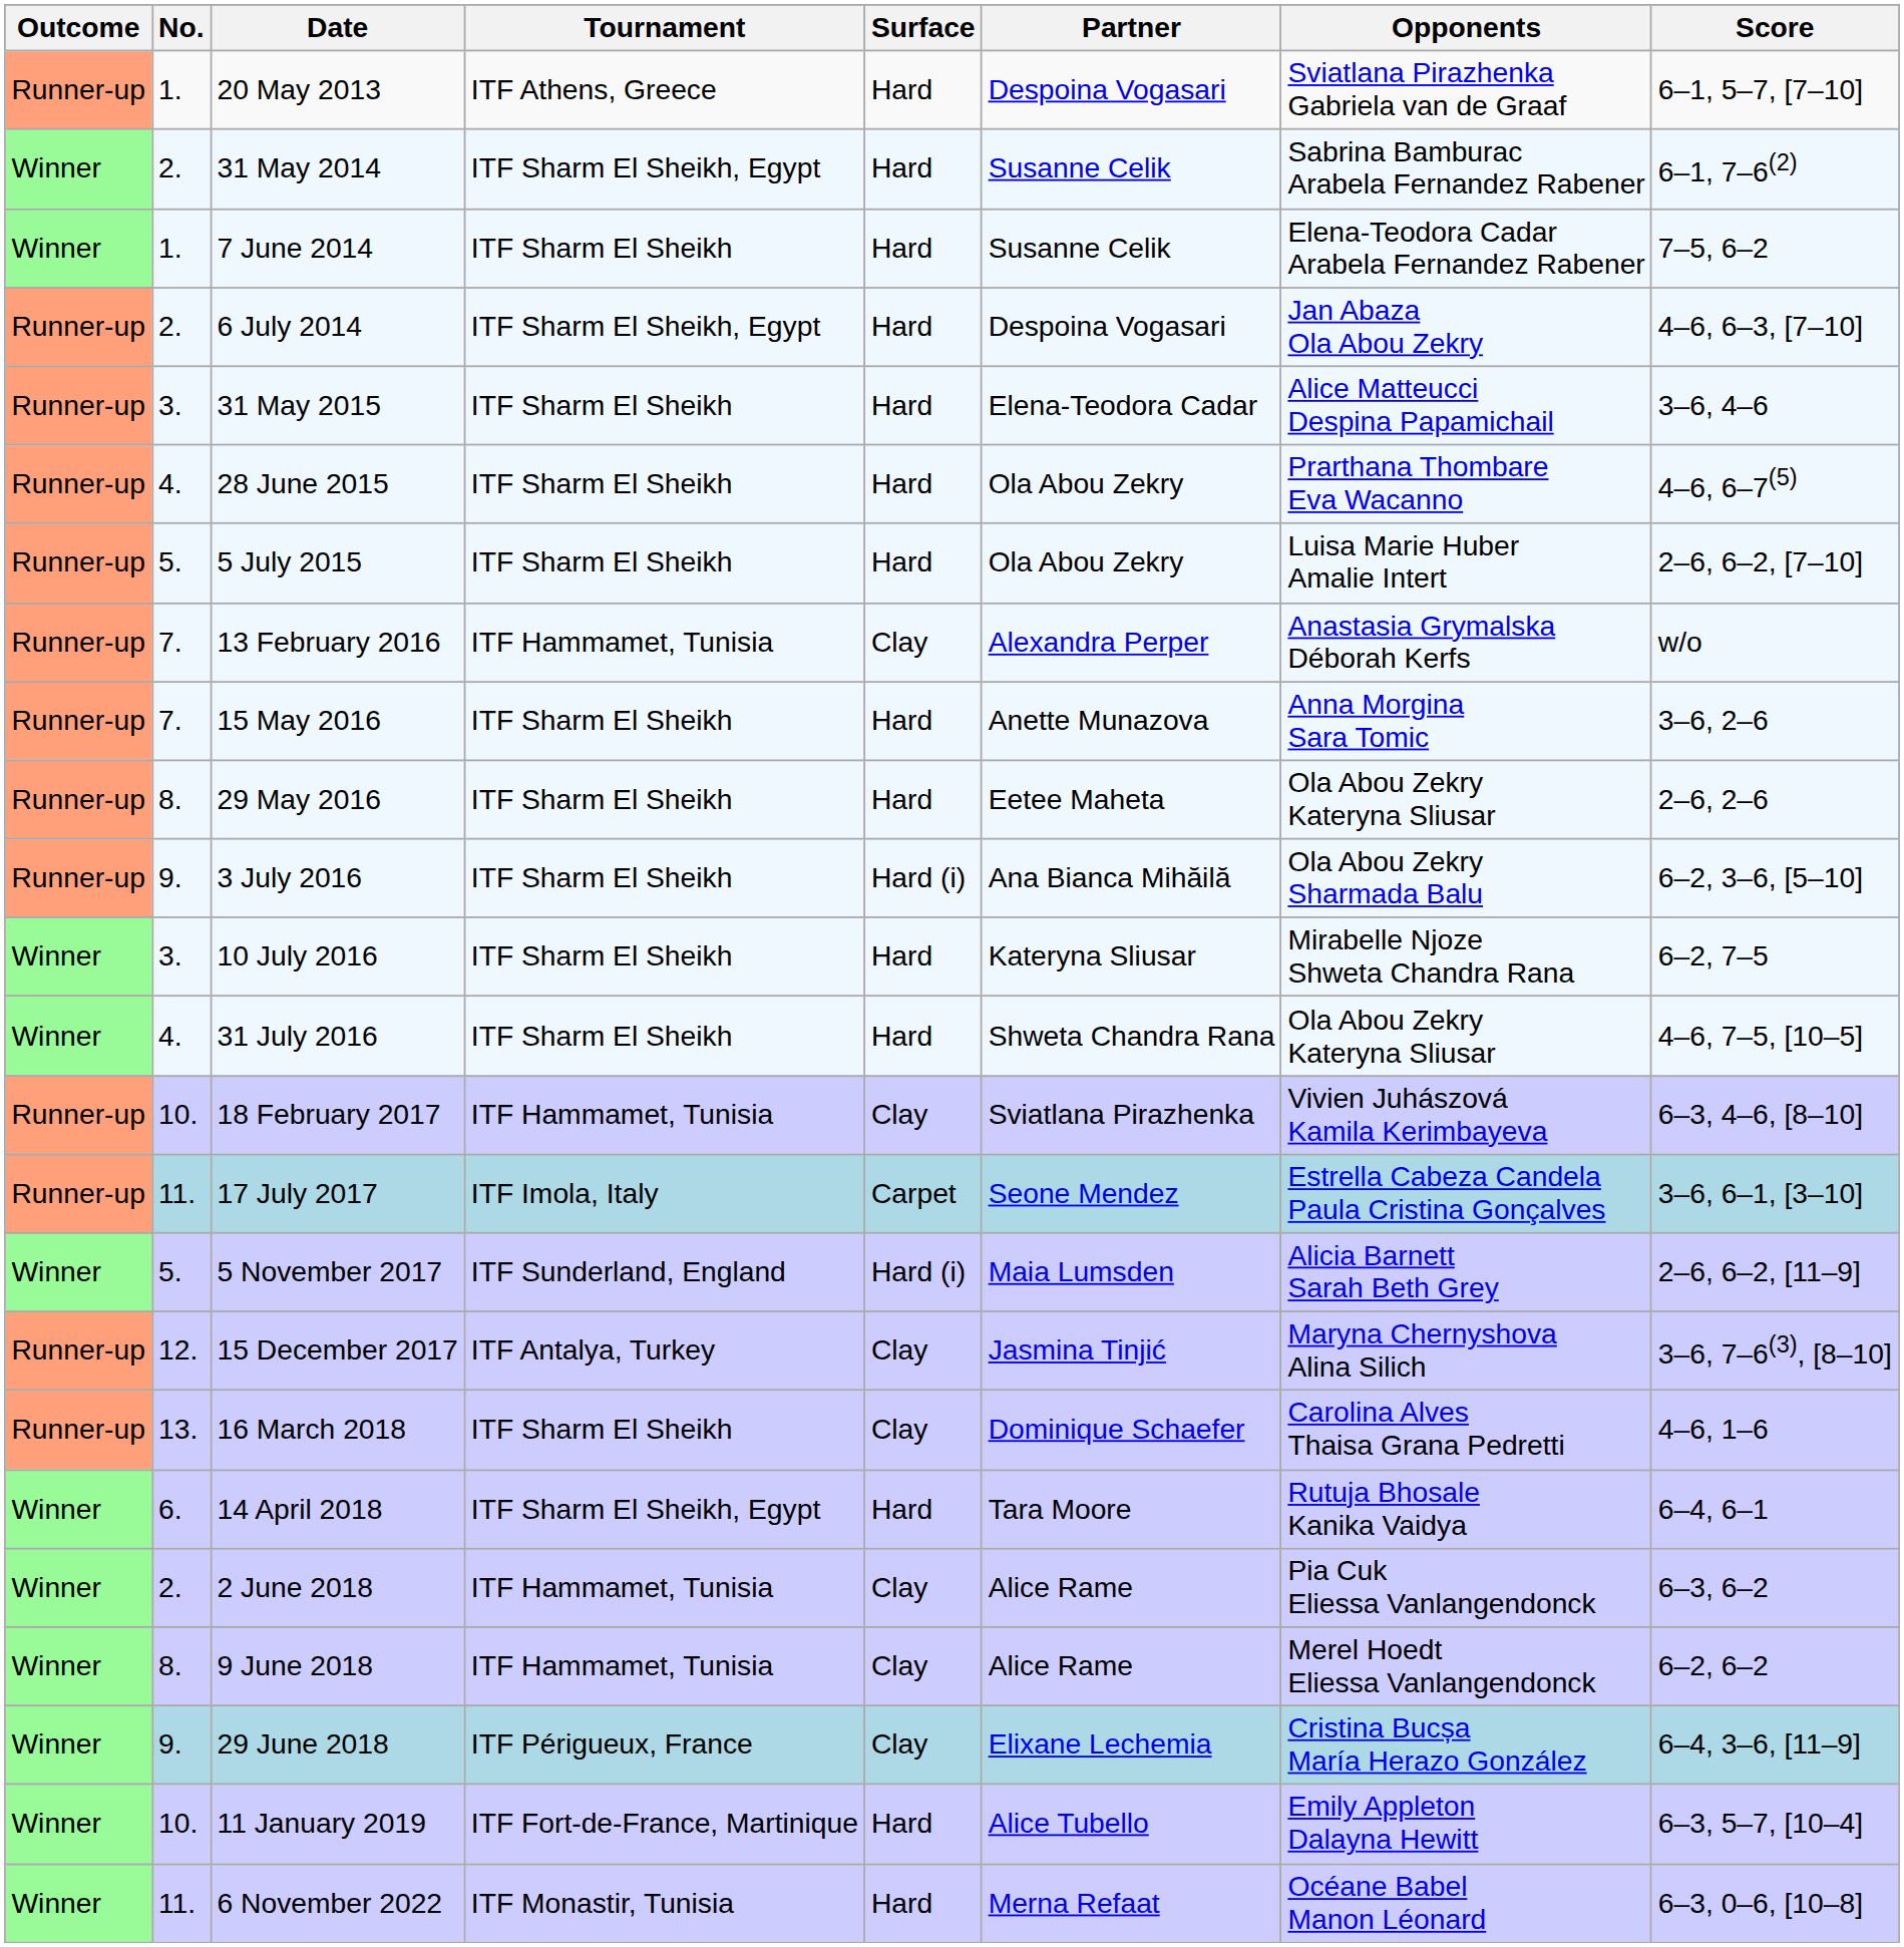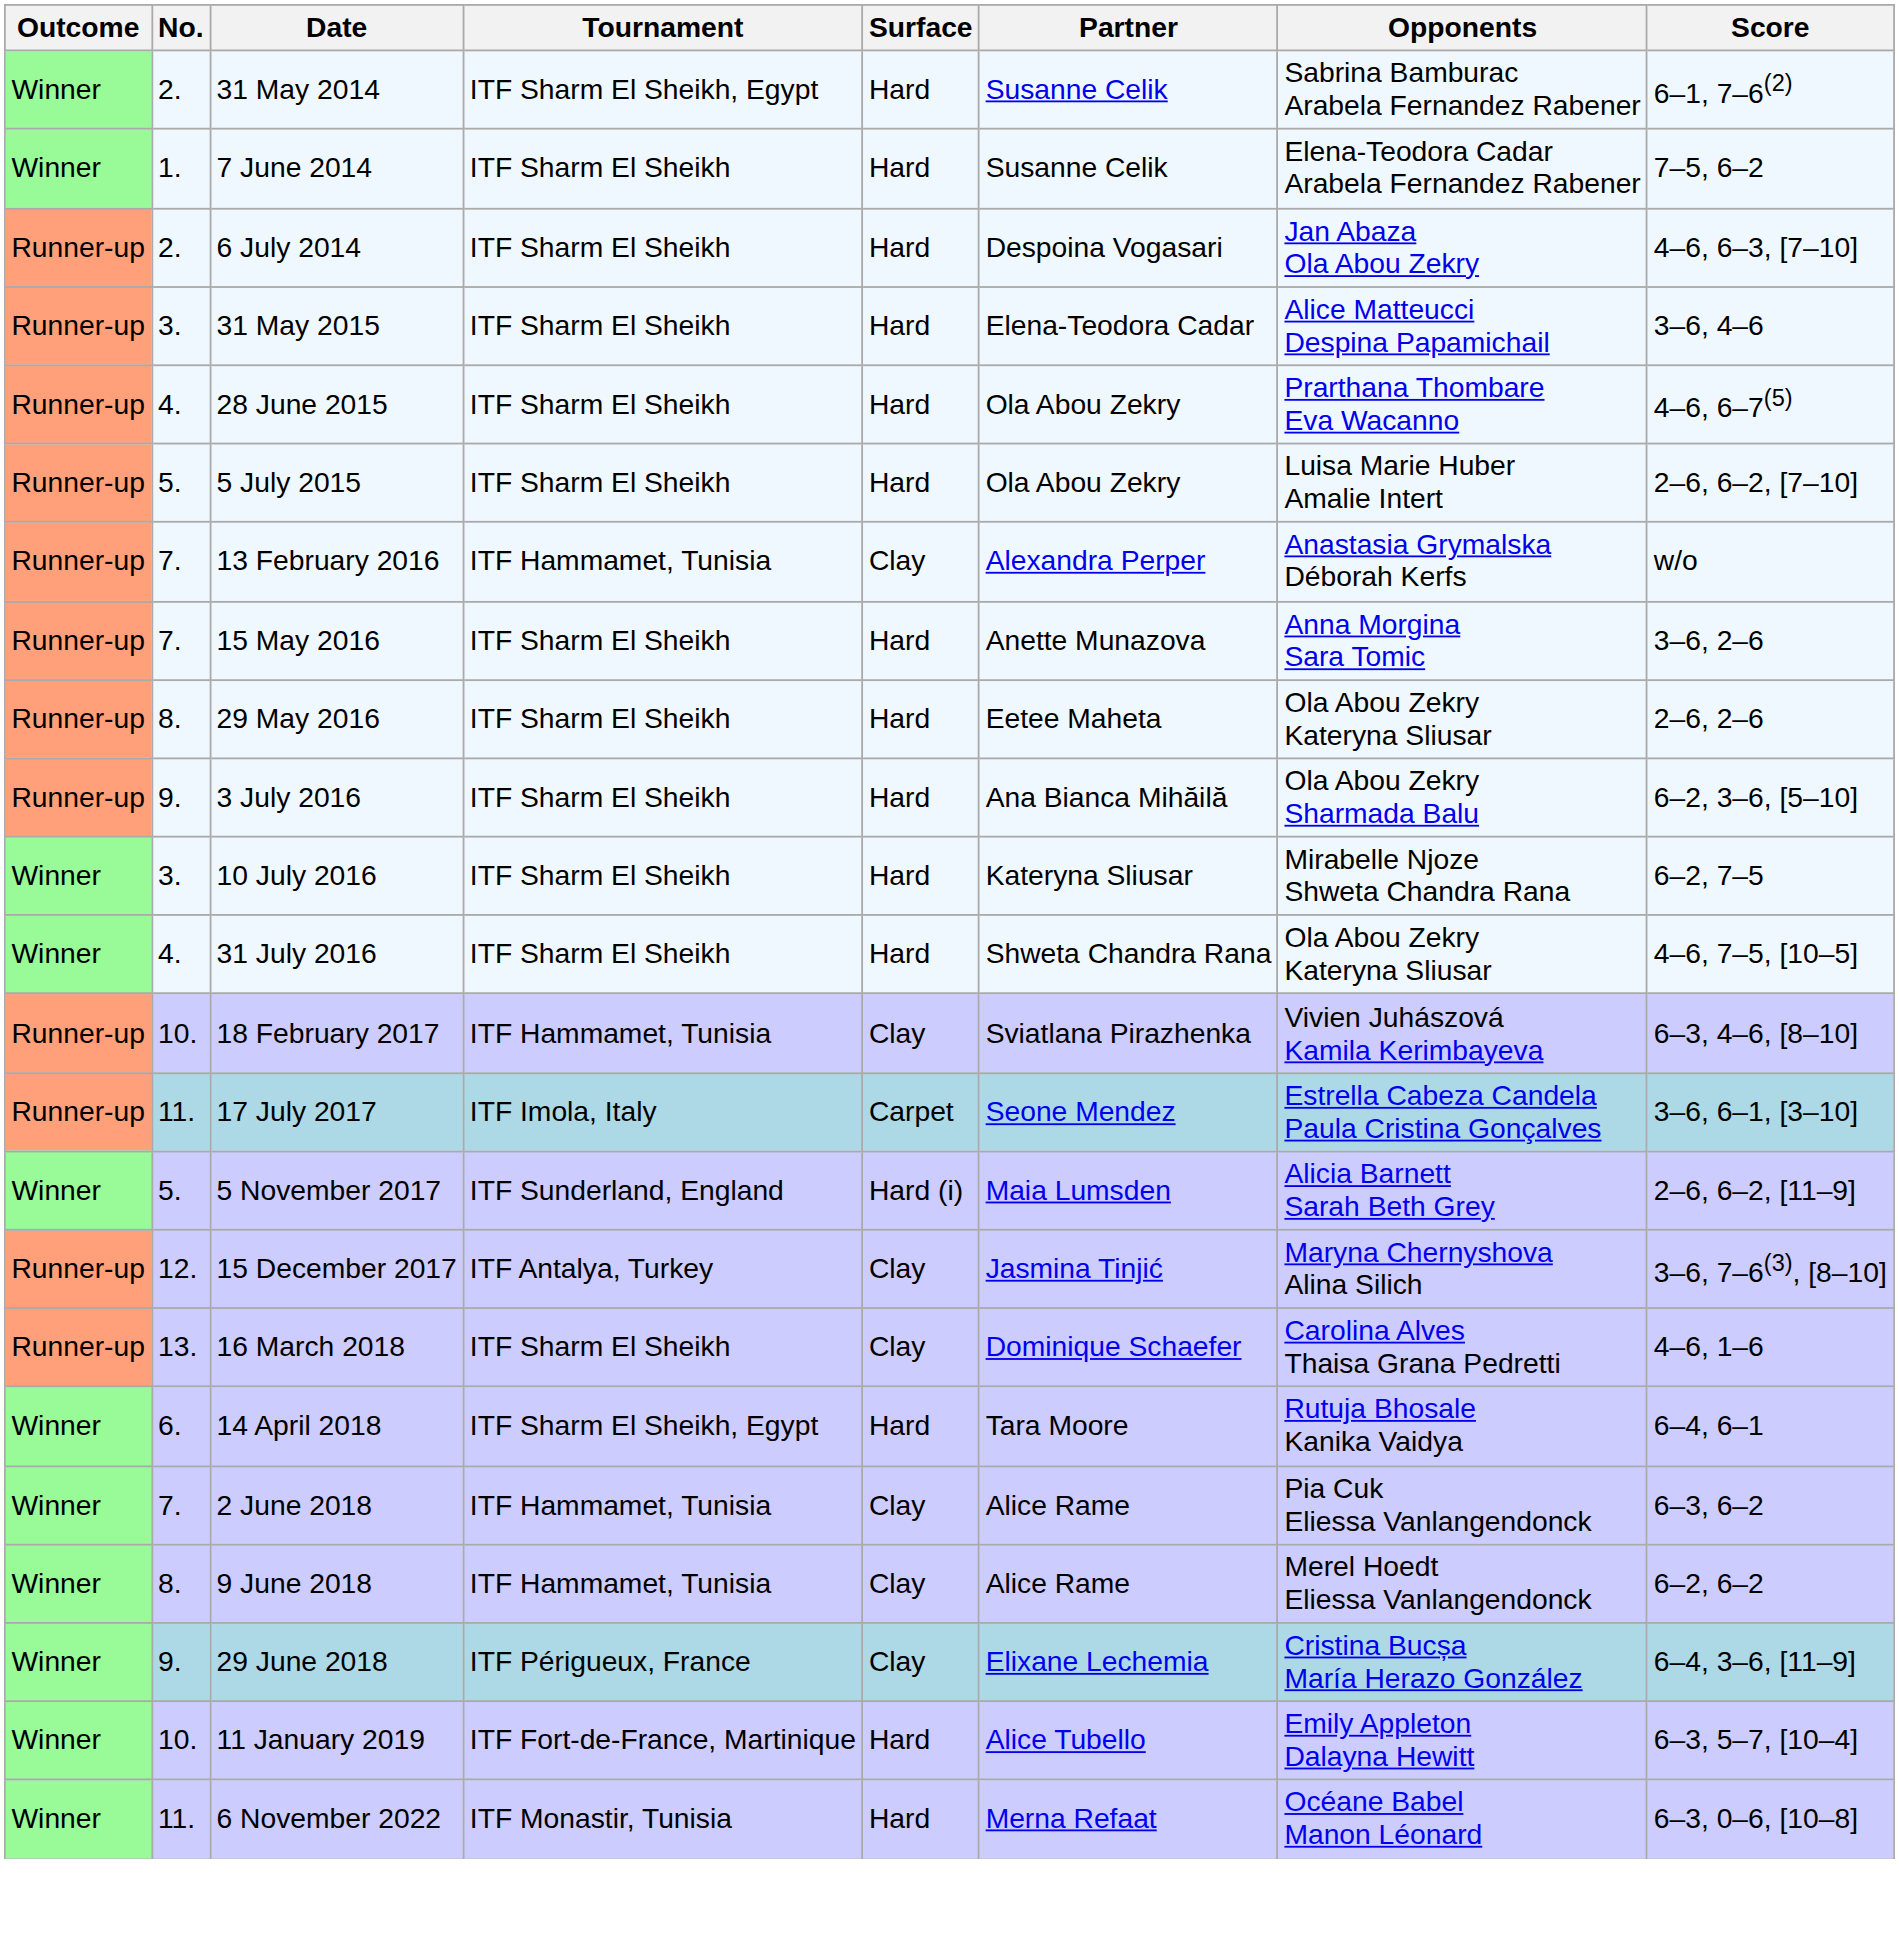- row: Runner-up | 1. | 20 May 2013 | ITF Athens, Greece | Hard | Despoina Vogasari | Sviatlana Pirazhenka Gabriela van de Graaf | 6–1, 5–7, [7–10]
6 July 2014 | Tournament: ITF Sharm El Sheikh, Egypt -> ITF Sharm El Sheikh
3 July 2016 | Surface: Hard (i) -> Hard
2 June 2018 | No.: 2. -> 7.
